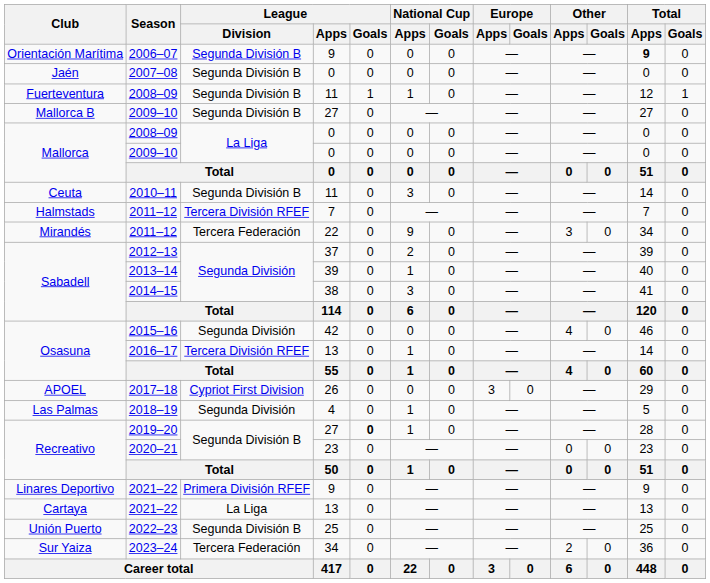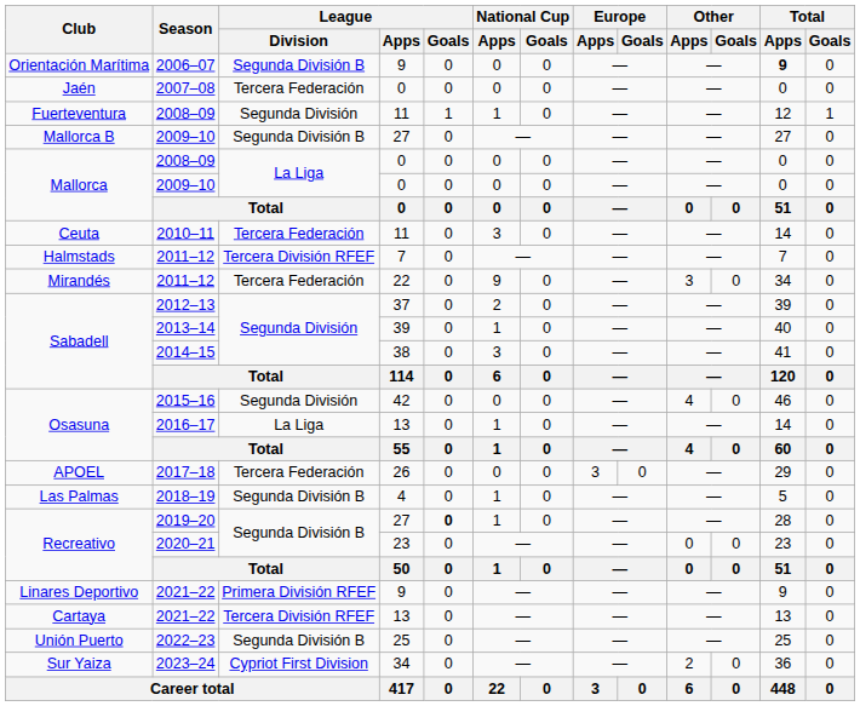2007–08 | League / Division: Segunda División B -> Tercera Federación
Fuerteventura / 2008–09 | League / Division: Segunda División B -> Segunda División
2010–11 | League / Division: Segunda División B -> Tercera Federación
2016–17 | League / Division: Tercera División RFEF -> La Liga
2017–18 | League / Division: Cypriot First Division -> Tercera Federación
2018–19 | League / Division: Segunda División -> Segunda División B
Cartaya / 2021–22 | League / Division: La Liga -> Tercera División RFEF
2023–24 | League / Division: Tercera Federación -> Cypriot First Division
